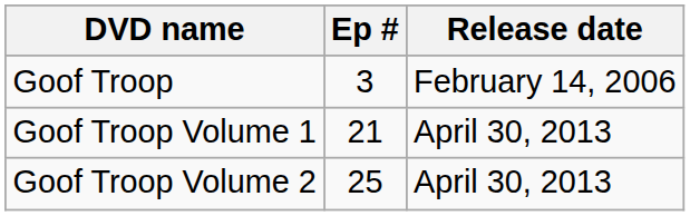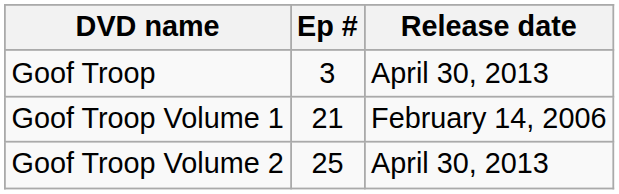Goof Troop | Release date: February 14, 2006 -> April 30, 2013
Goof Troop Volume 1 | Release date: April 30, 2013 -> February 14, 2006
